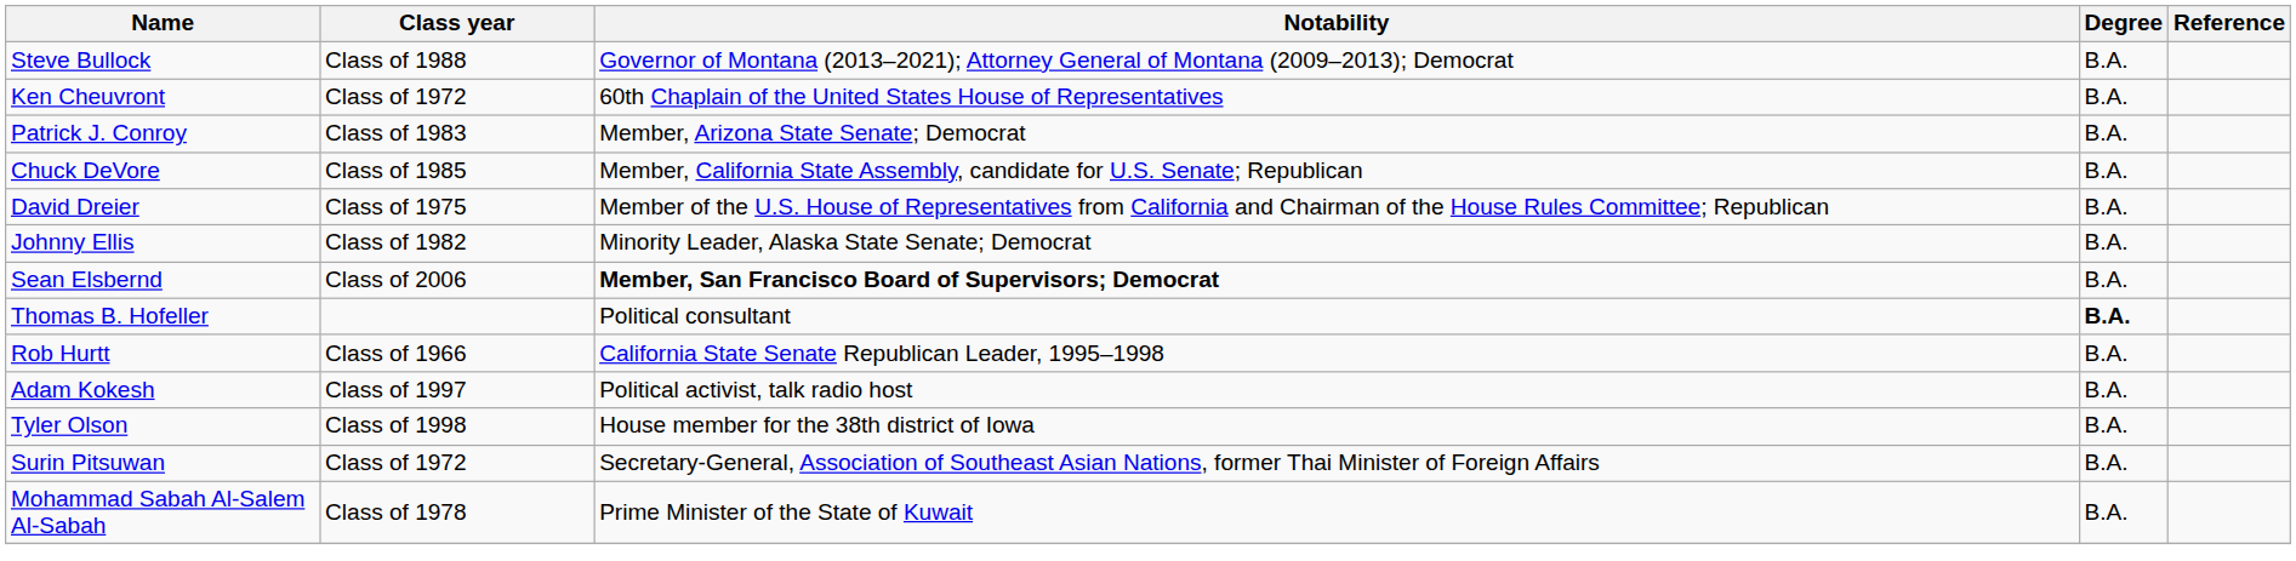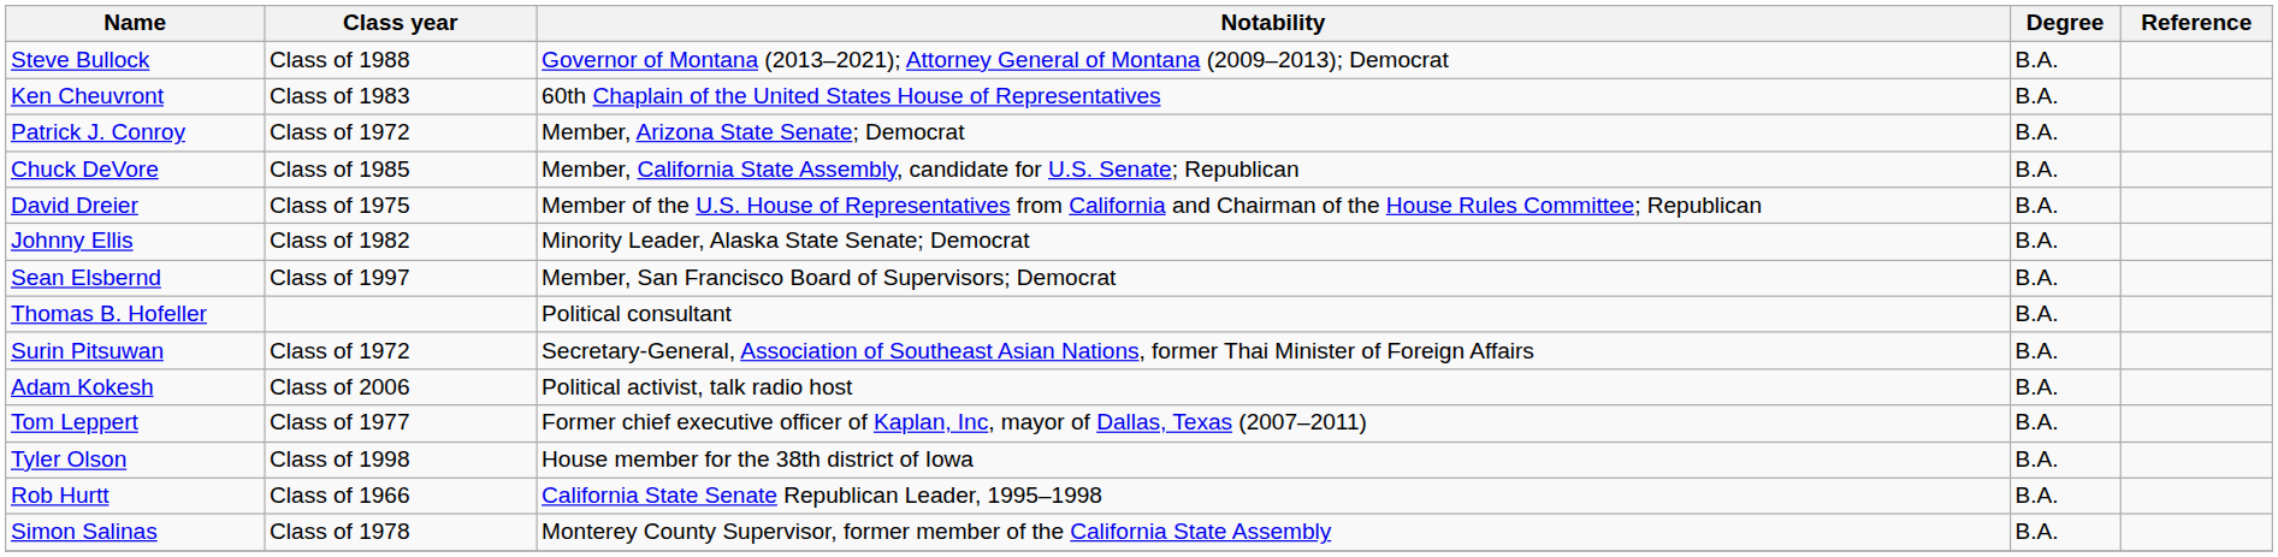Ken Cheuvront | Class year: Class of 1972 -> Class of 1983
Patrick J. Conroy | Class year: Class of 1983 -> Class of 1972
Sean Elsbernd | Class year: Class of 2006 -> Class of 1997
Sean Elsbernd | Notability: bold -> normal
Thomas B. Hofeller | Degree: bold -> normal
rows swapped: Rob Hurtt <-> Surin Pitsuwan
Adam Kokesh | Class year: Class of 1997 -> Class of 2006
+ row: Tom Leppert | Class of 1977 | Former chief executive officer of Kaplan, Inc, mayor of Dallas, Texas (2007–2011) | B.A.
- row: Mohammad Sabah Al-Salem Al-Sabah | Class of 1978 | Prime Minister of the State of Kuwait | B.A.
+ row: Simon Salinas | Class of 1978 | Monterey County Supervisor, former member of the California State Assembly | B.A.
